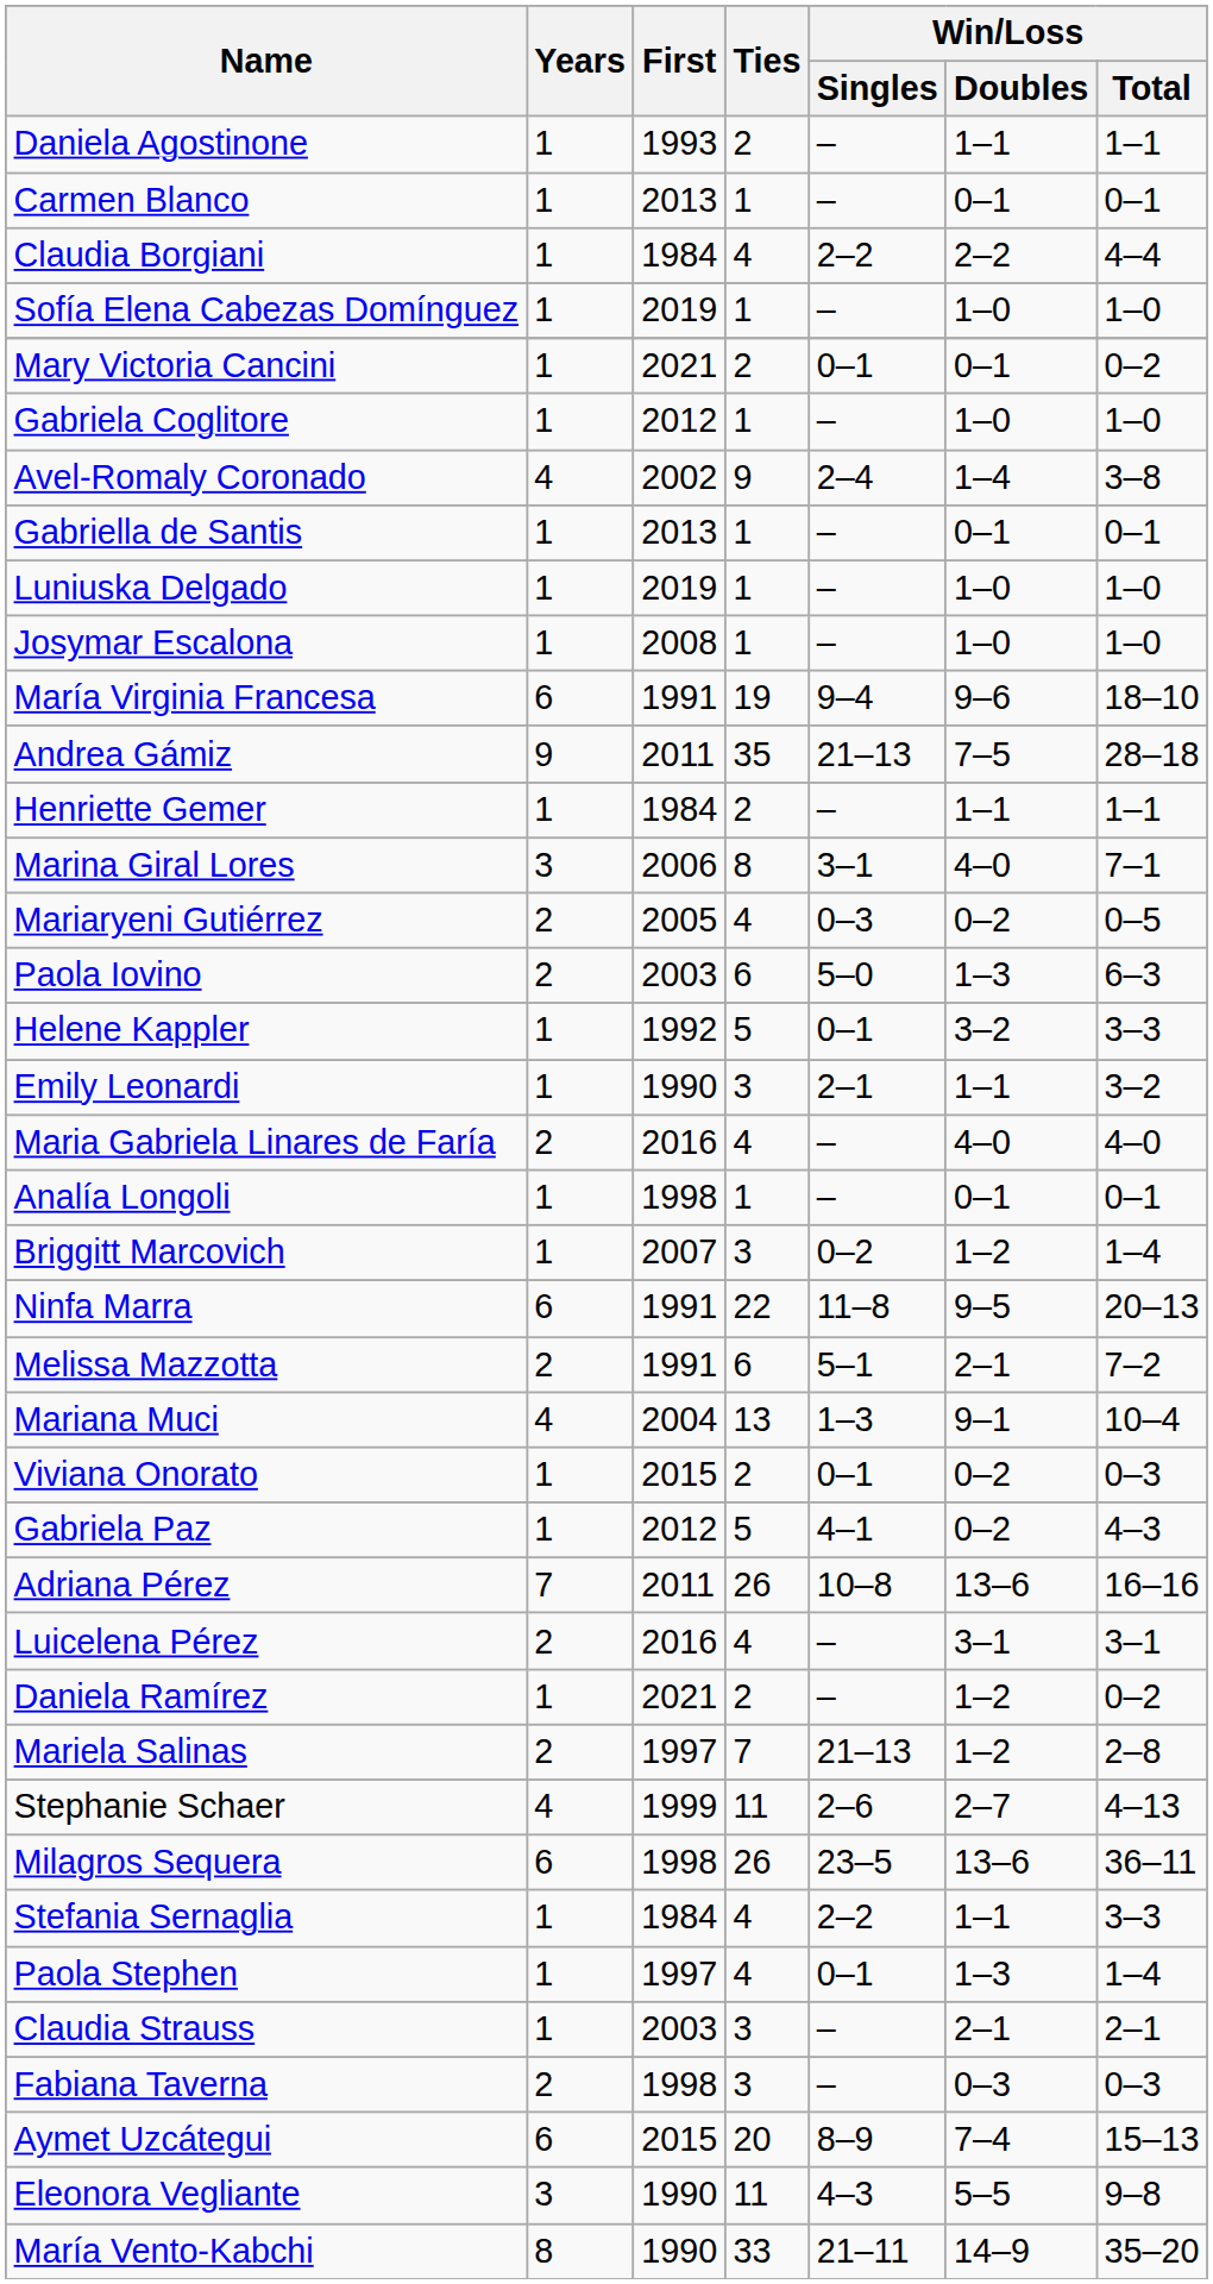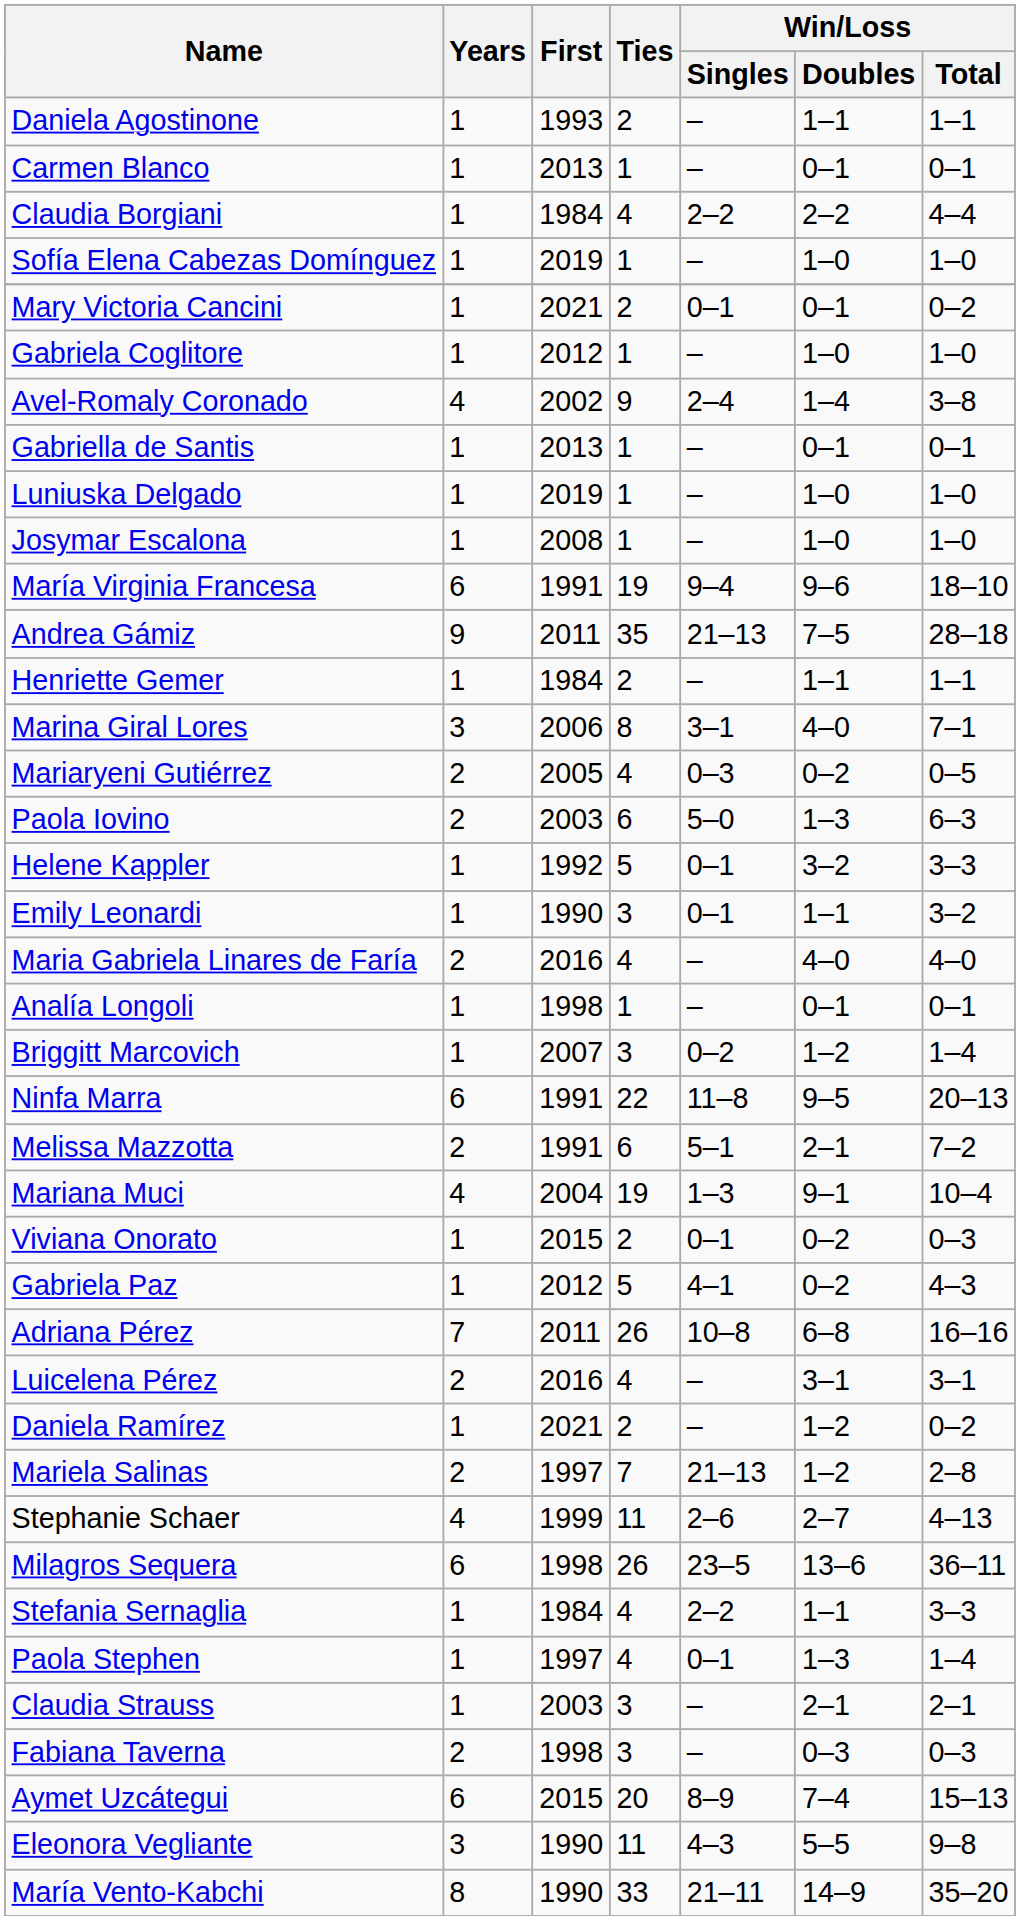Emily Leonardi | Win/Loss / Singles: 2–1 -> 0–1
Mariana Muci | Ties: 13 -> 19
Adriana Pérez | Win/Loss / Doubles: 13–6 -> 6–8
